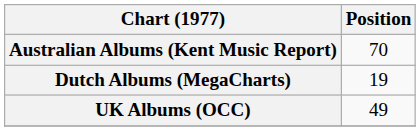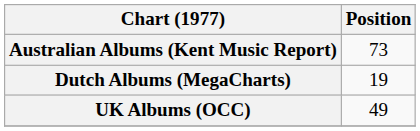Australian Albums (Kent Music Report) | Position: 70 -> 73
